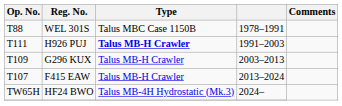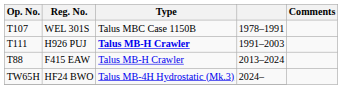WEL 301S | Op. No.: T88 -> T107
- row: T109 | G296 KUX | Talus MB-H Crawler | 2003–2013
F415 EAW | Op. No.: T107 -> T88
